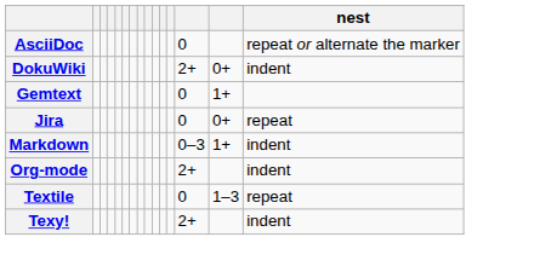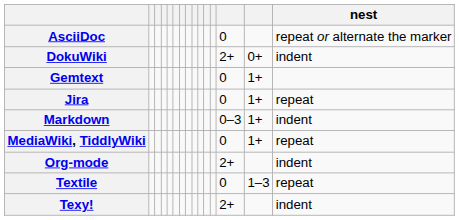Jira | column 14: 0+ -> 1+
+ row: MediaWiki, TiddlyWiki | 0 | 1+ | repeat
